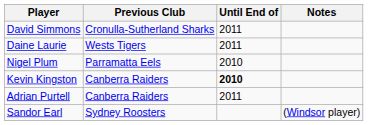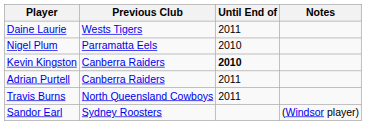- row: David Simmons | Cronulla-Sutherland Sharks | 2011
+ row: Travis Burns | North Queensland Cowboys | 2011
